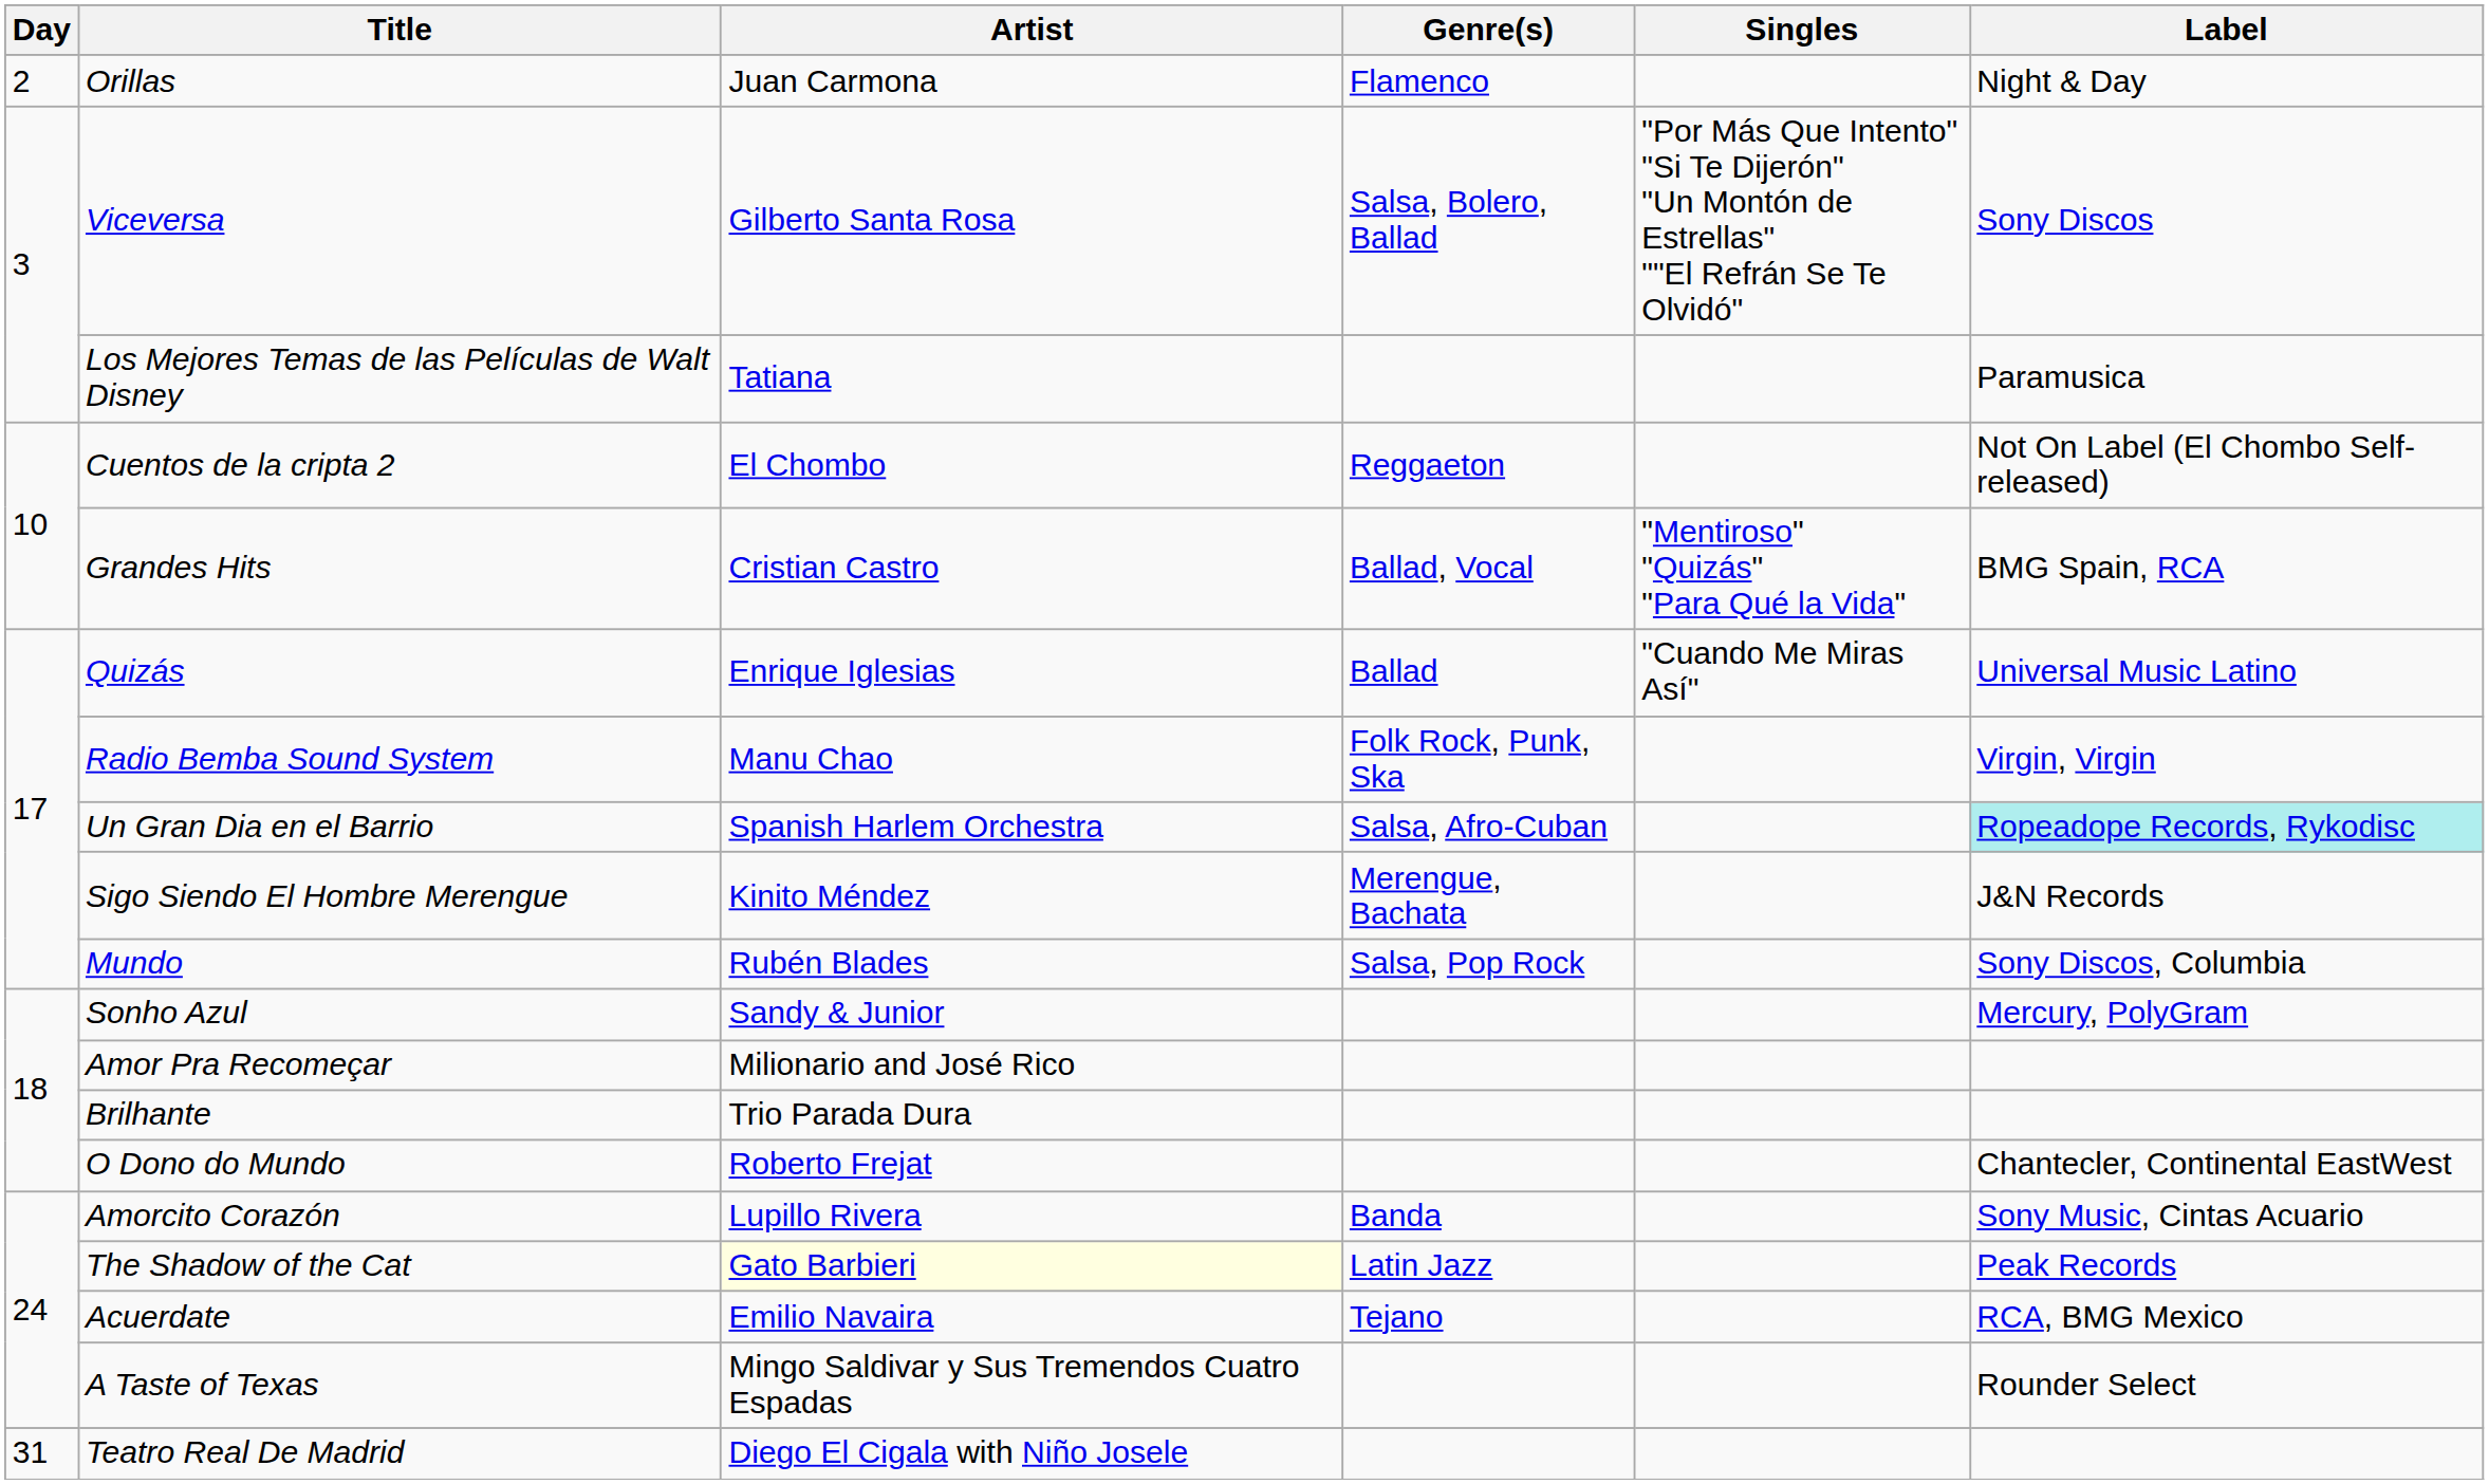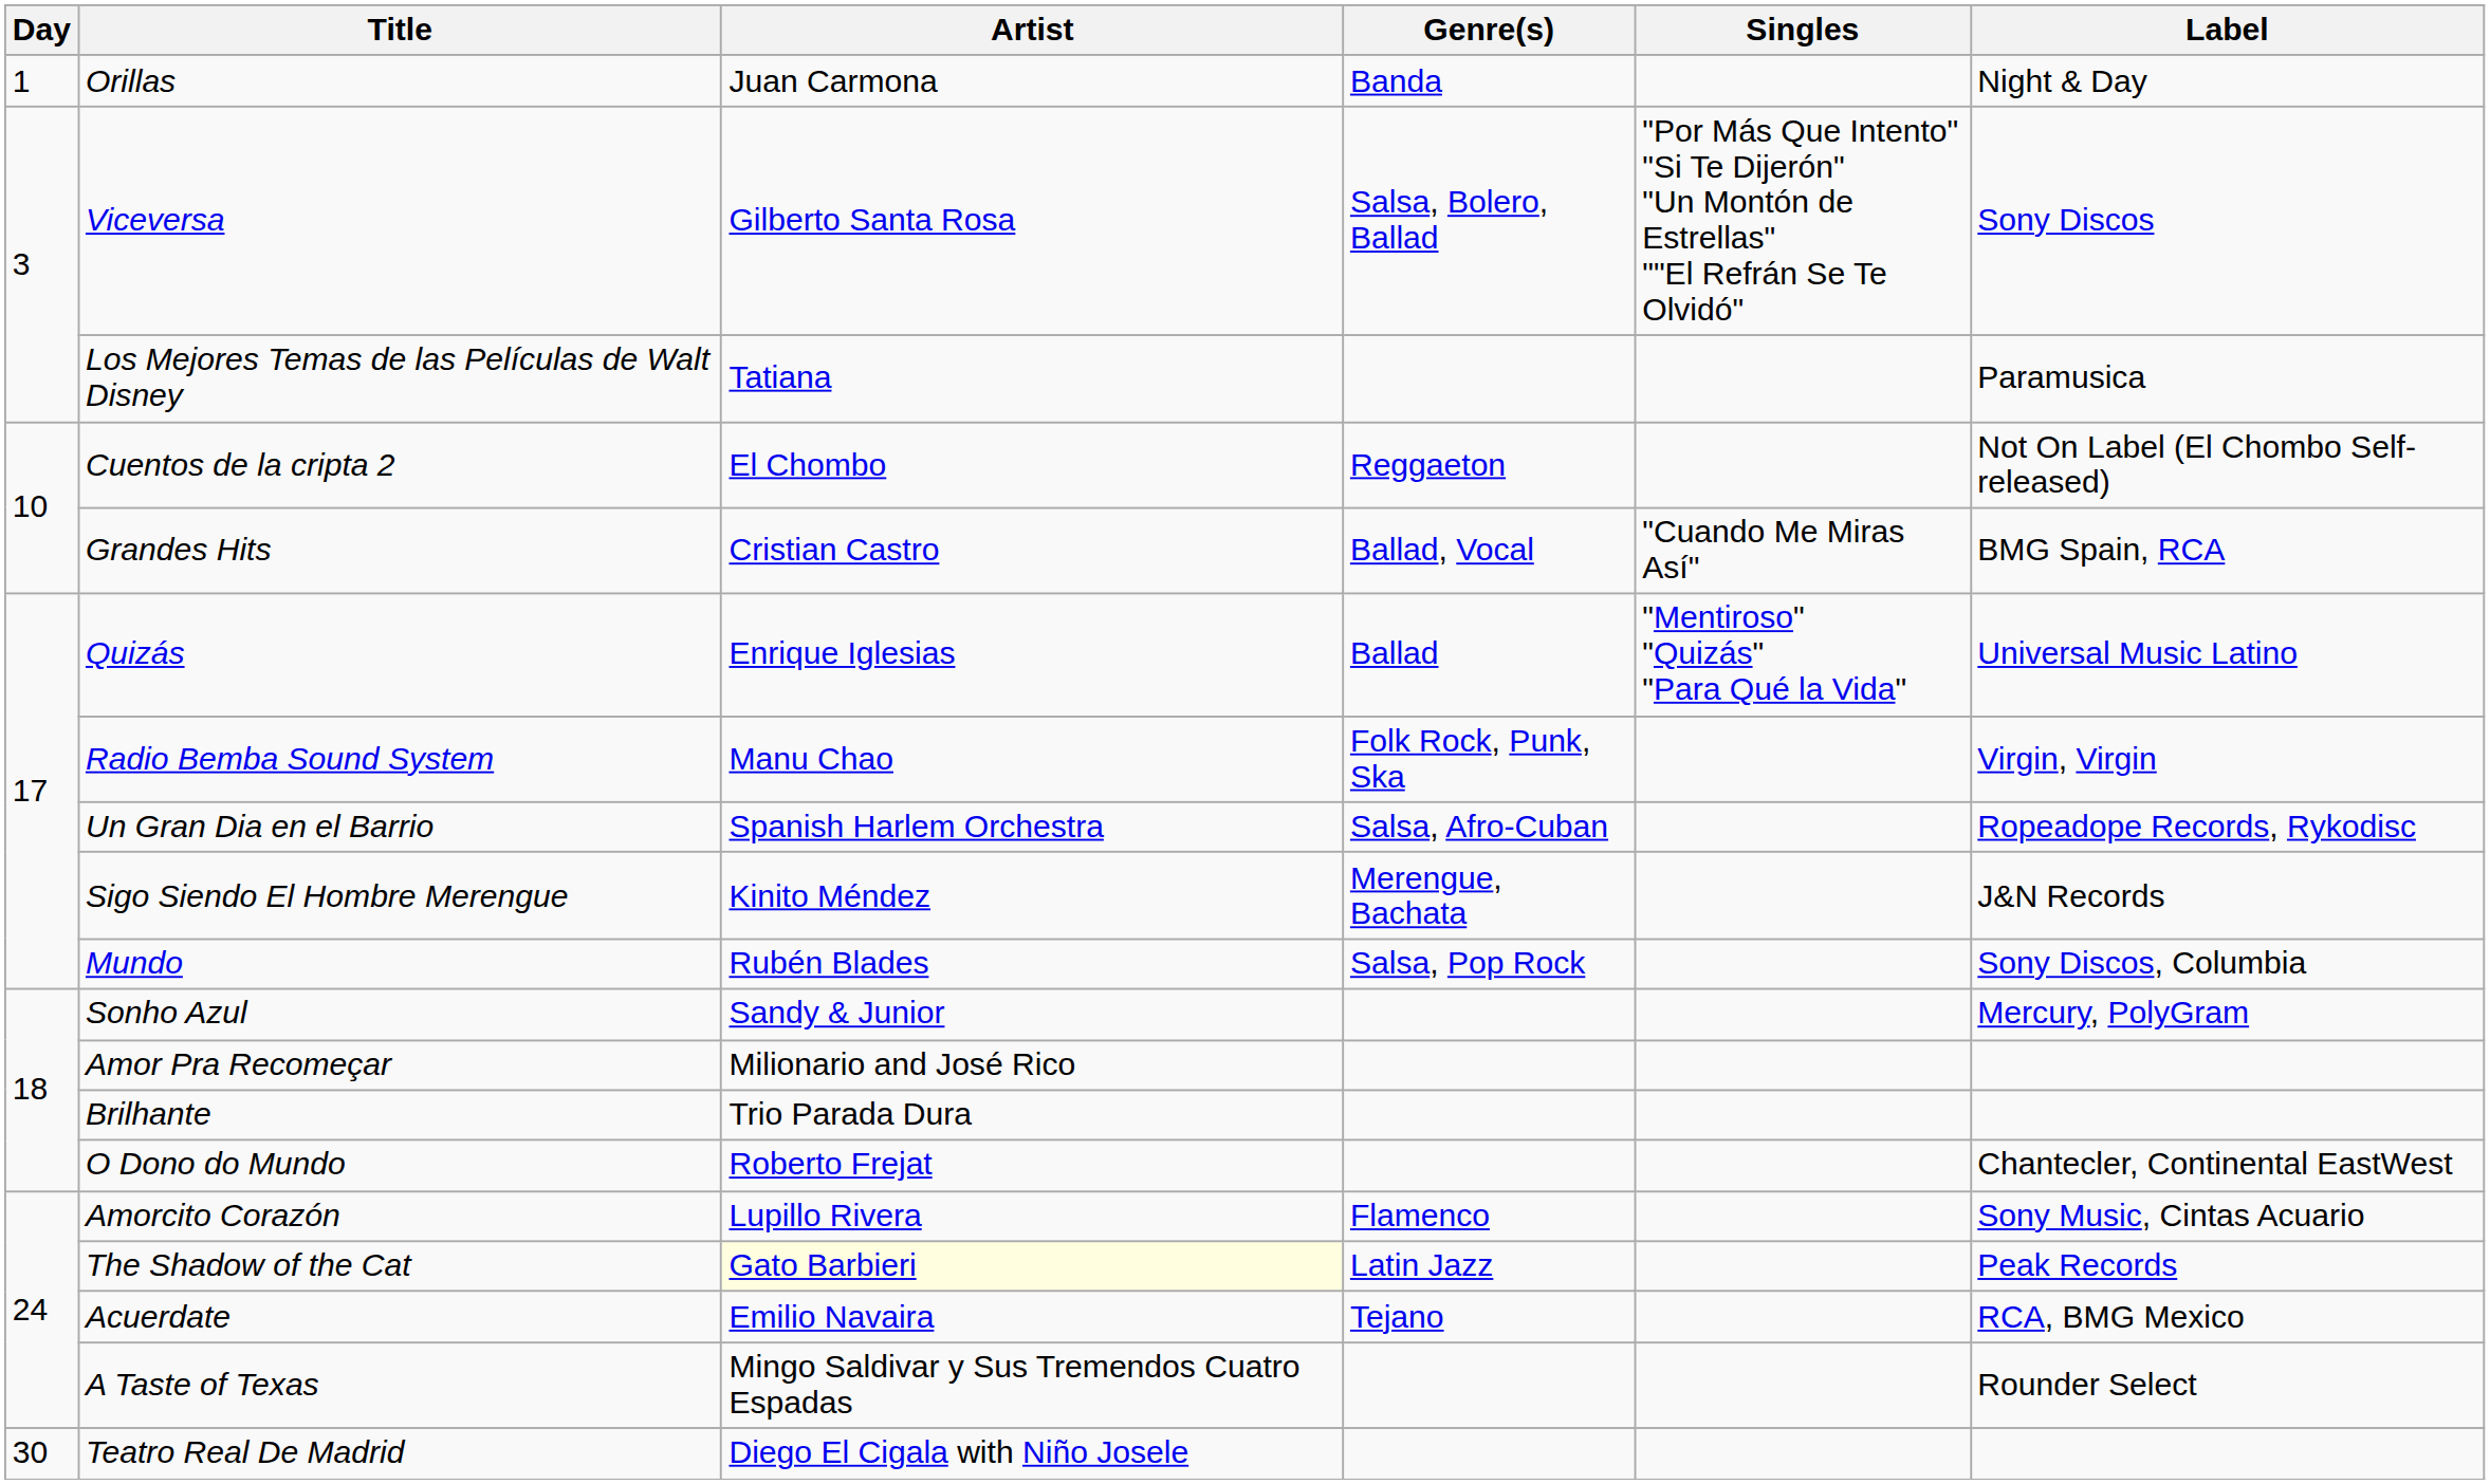Orillas | Day: 2 -> 1
Orillas | Genre(s): Flamenco -> Banda
Grandes Hits | Singles: "Mentiroso" "Quizás" "Para Qué la Vida" -> "Cuando Me Miras Así"
Quizás | Singles: "Cuando Me Miras Así" -> "Mentiroso" "Quizás" "Para Qué la Vida"
Un Gran Dia en el Barrio | Label: paleturquoise background -> no background
Amorcito Corazón | Genre(s): Banda -> Flamenco
Teatro Real De Madrid | Day: 31 -> 30
